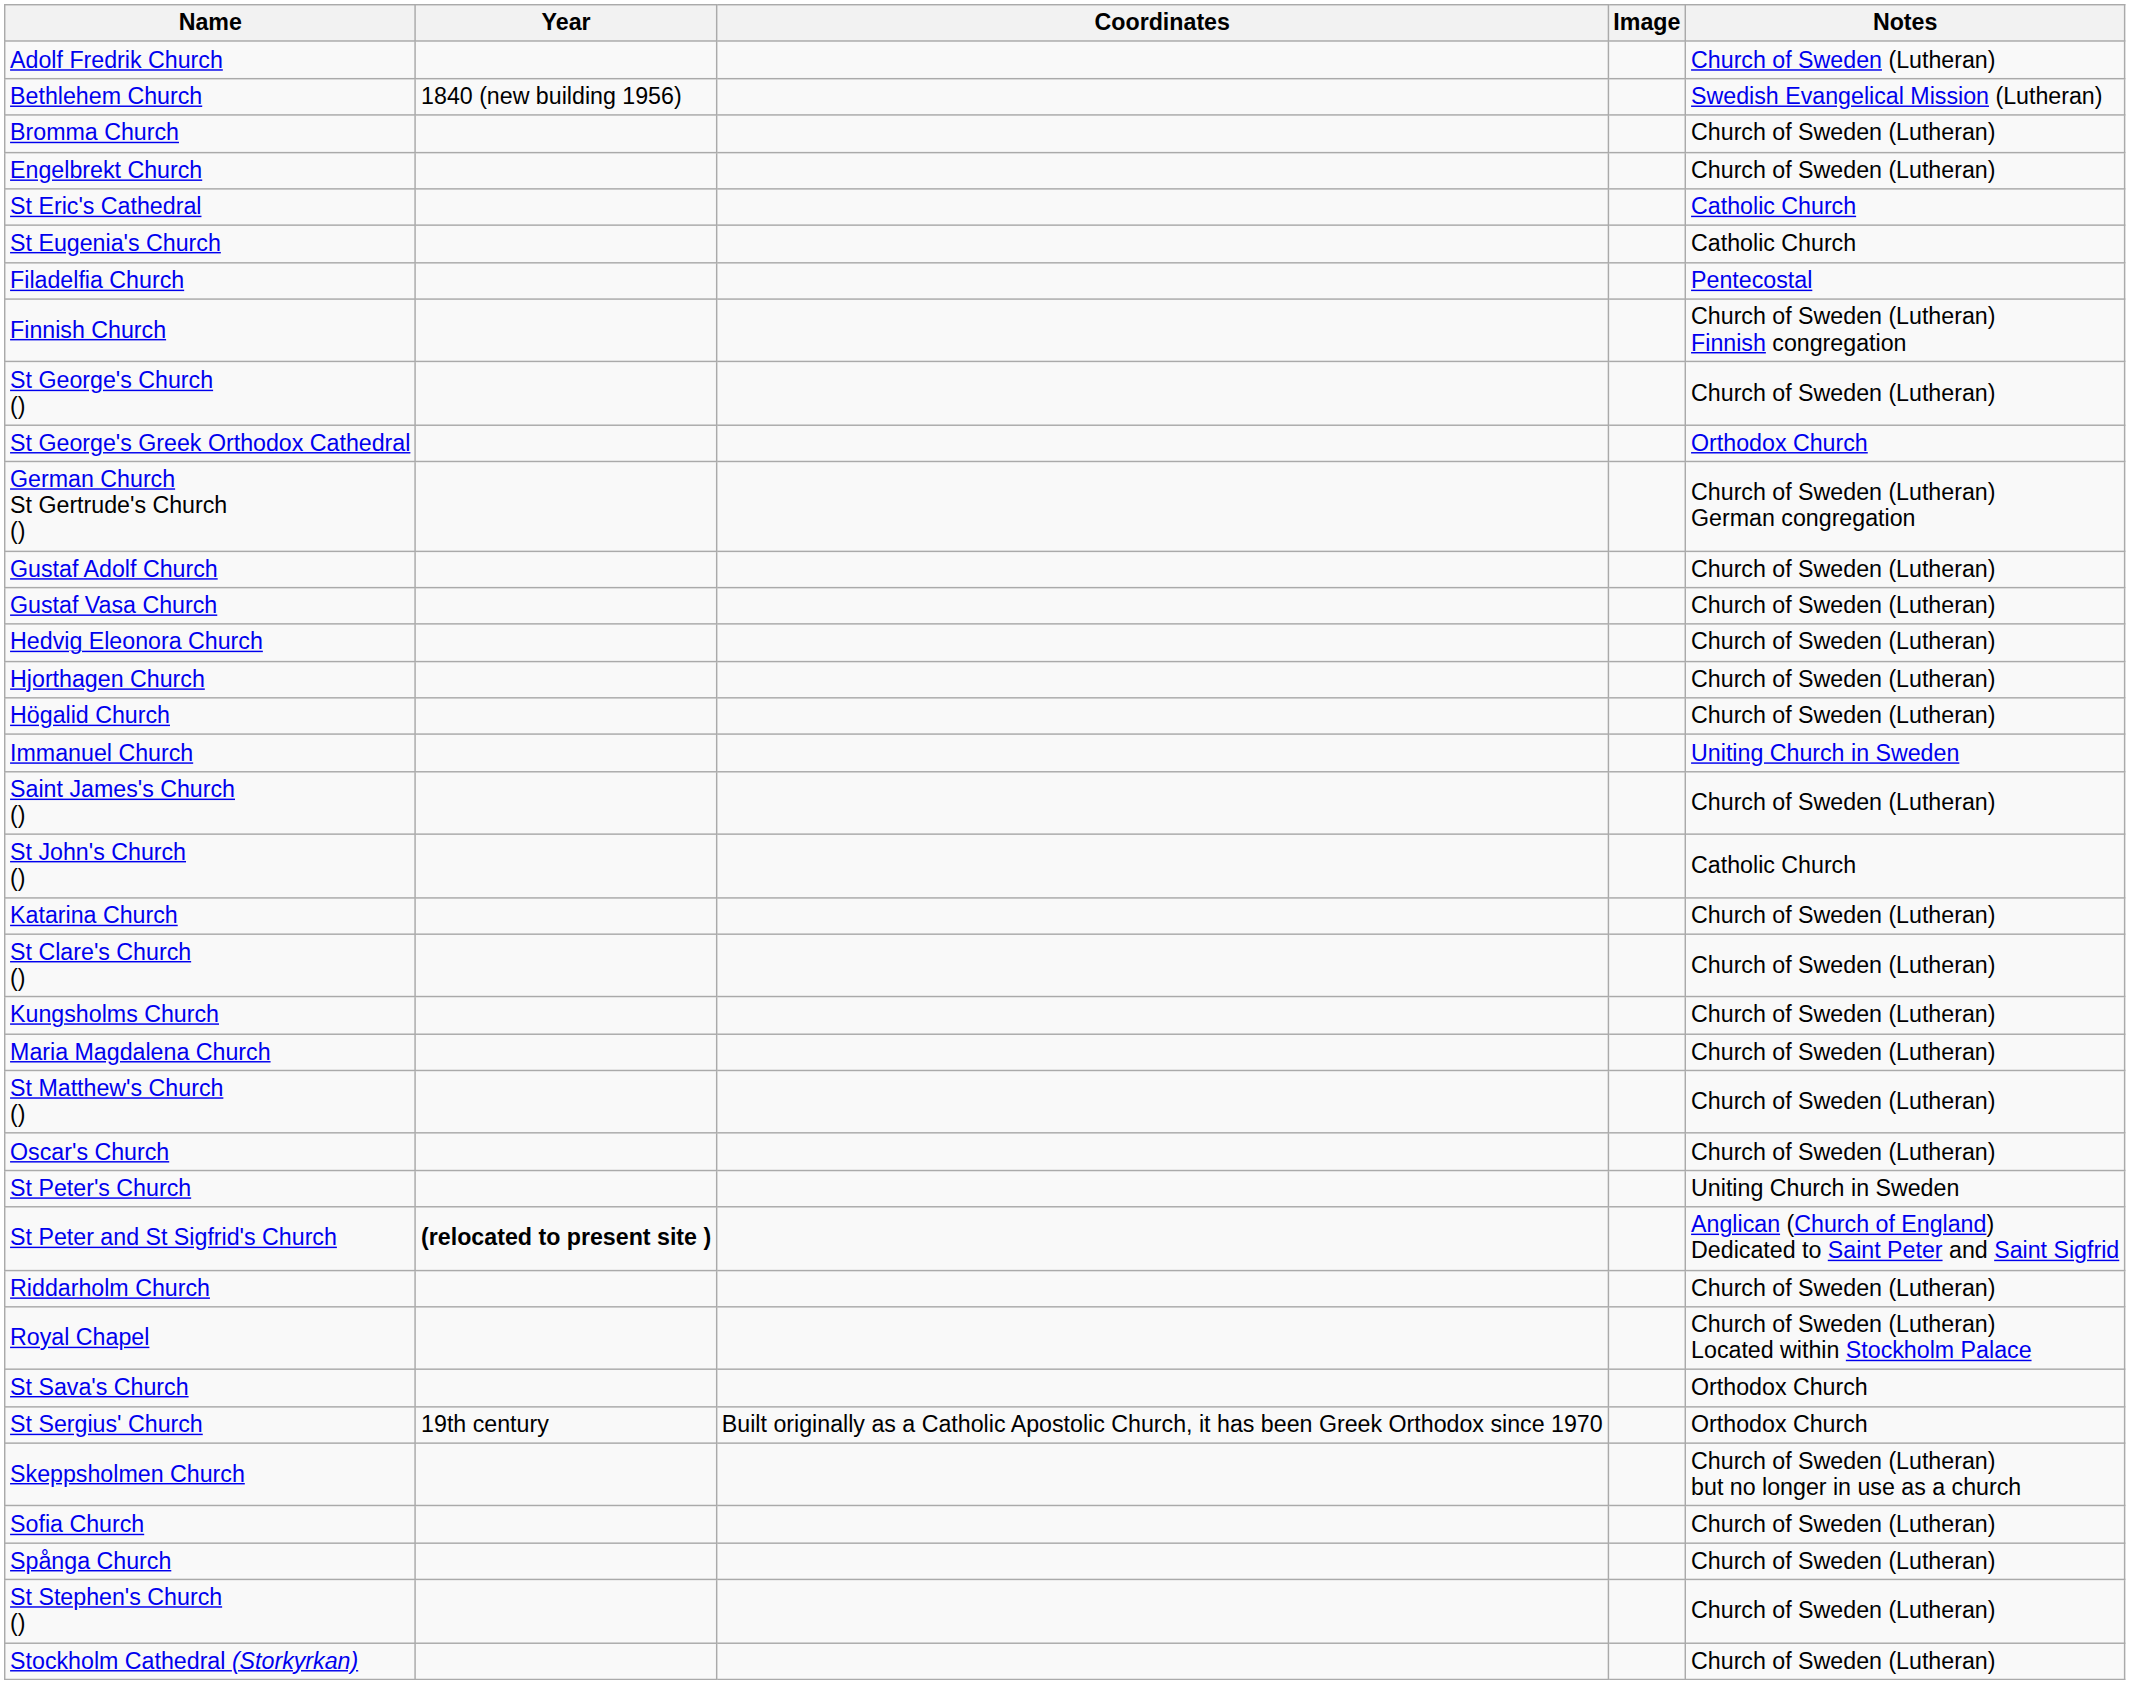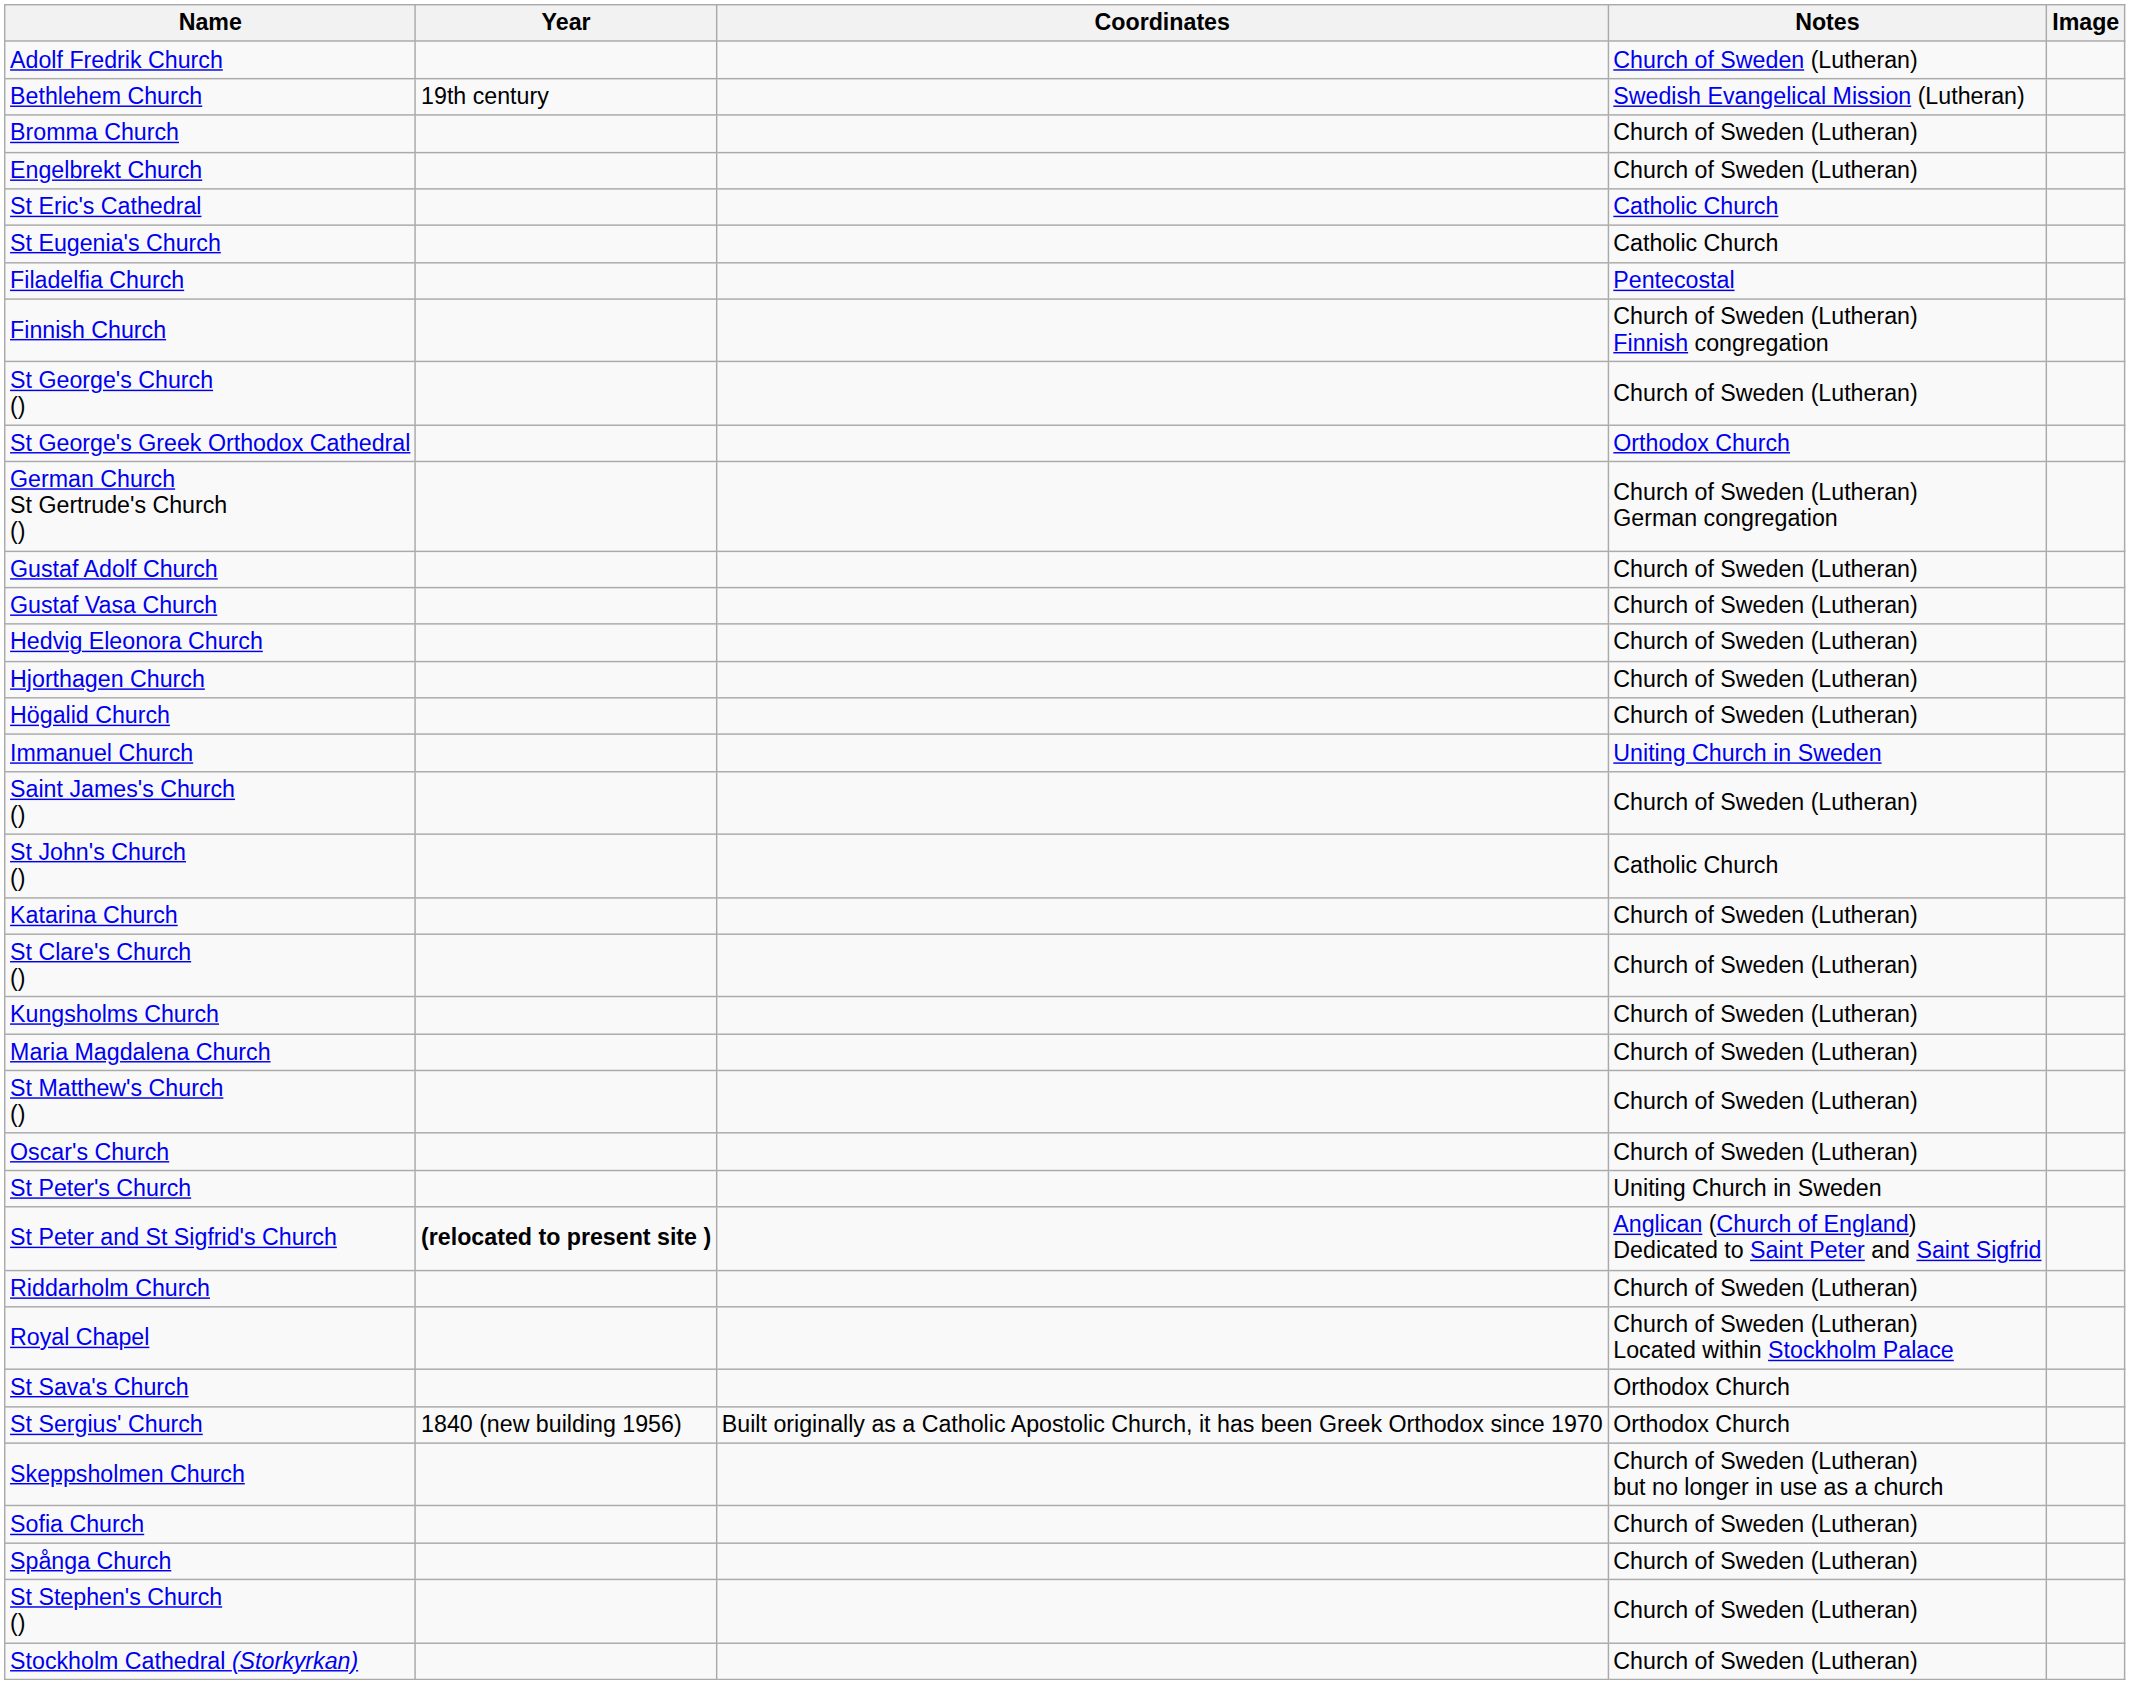columns swapped: Image <-> Notes
Bethlehem Church | Year: 1840 (new building 1956) -> 19th century
St Sergius' Church | Year: 19th century -> 1840 (new building 1956)
